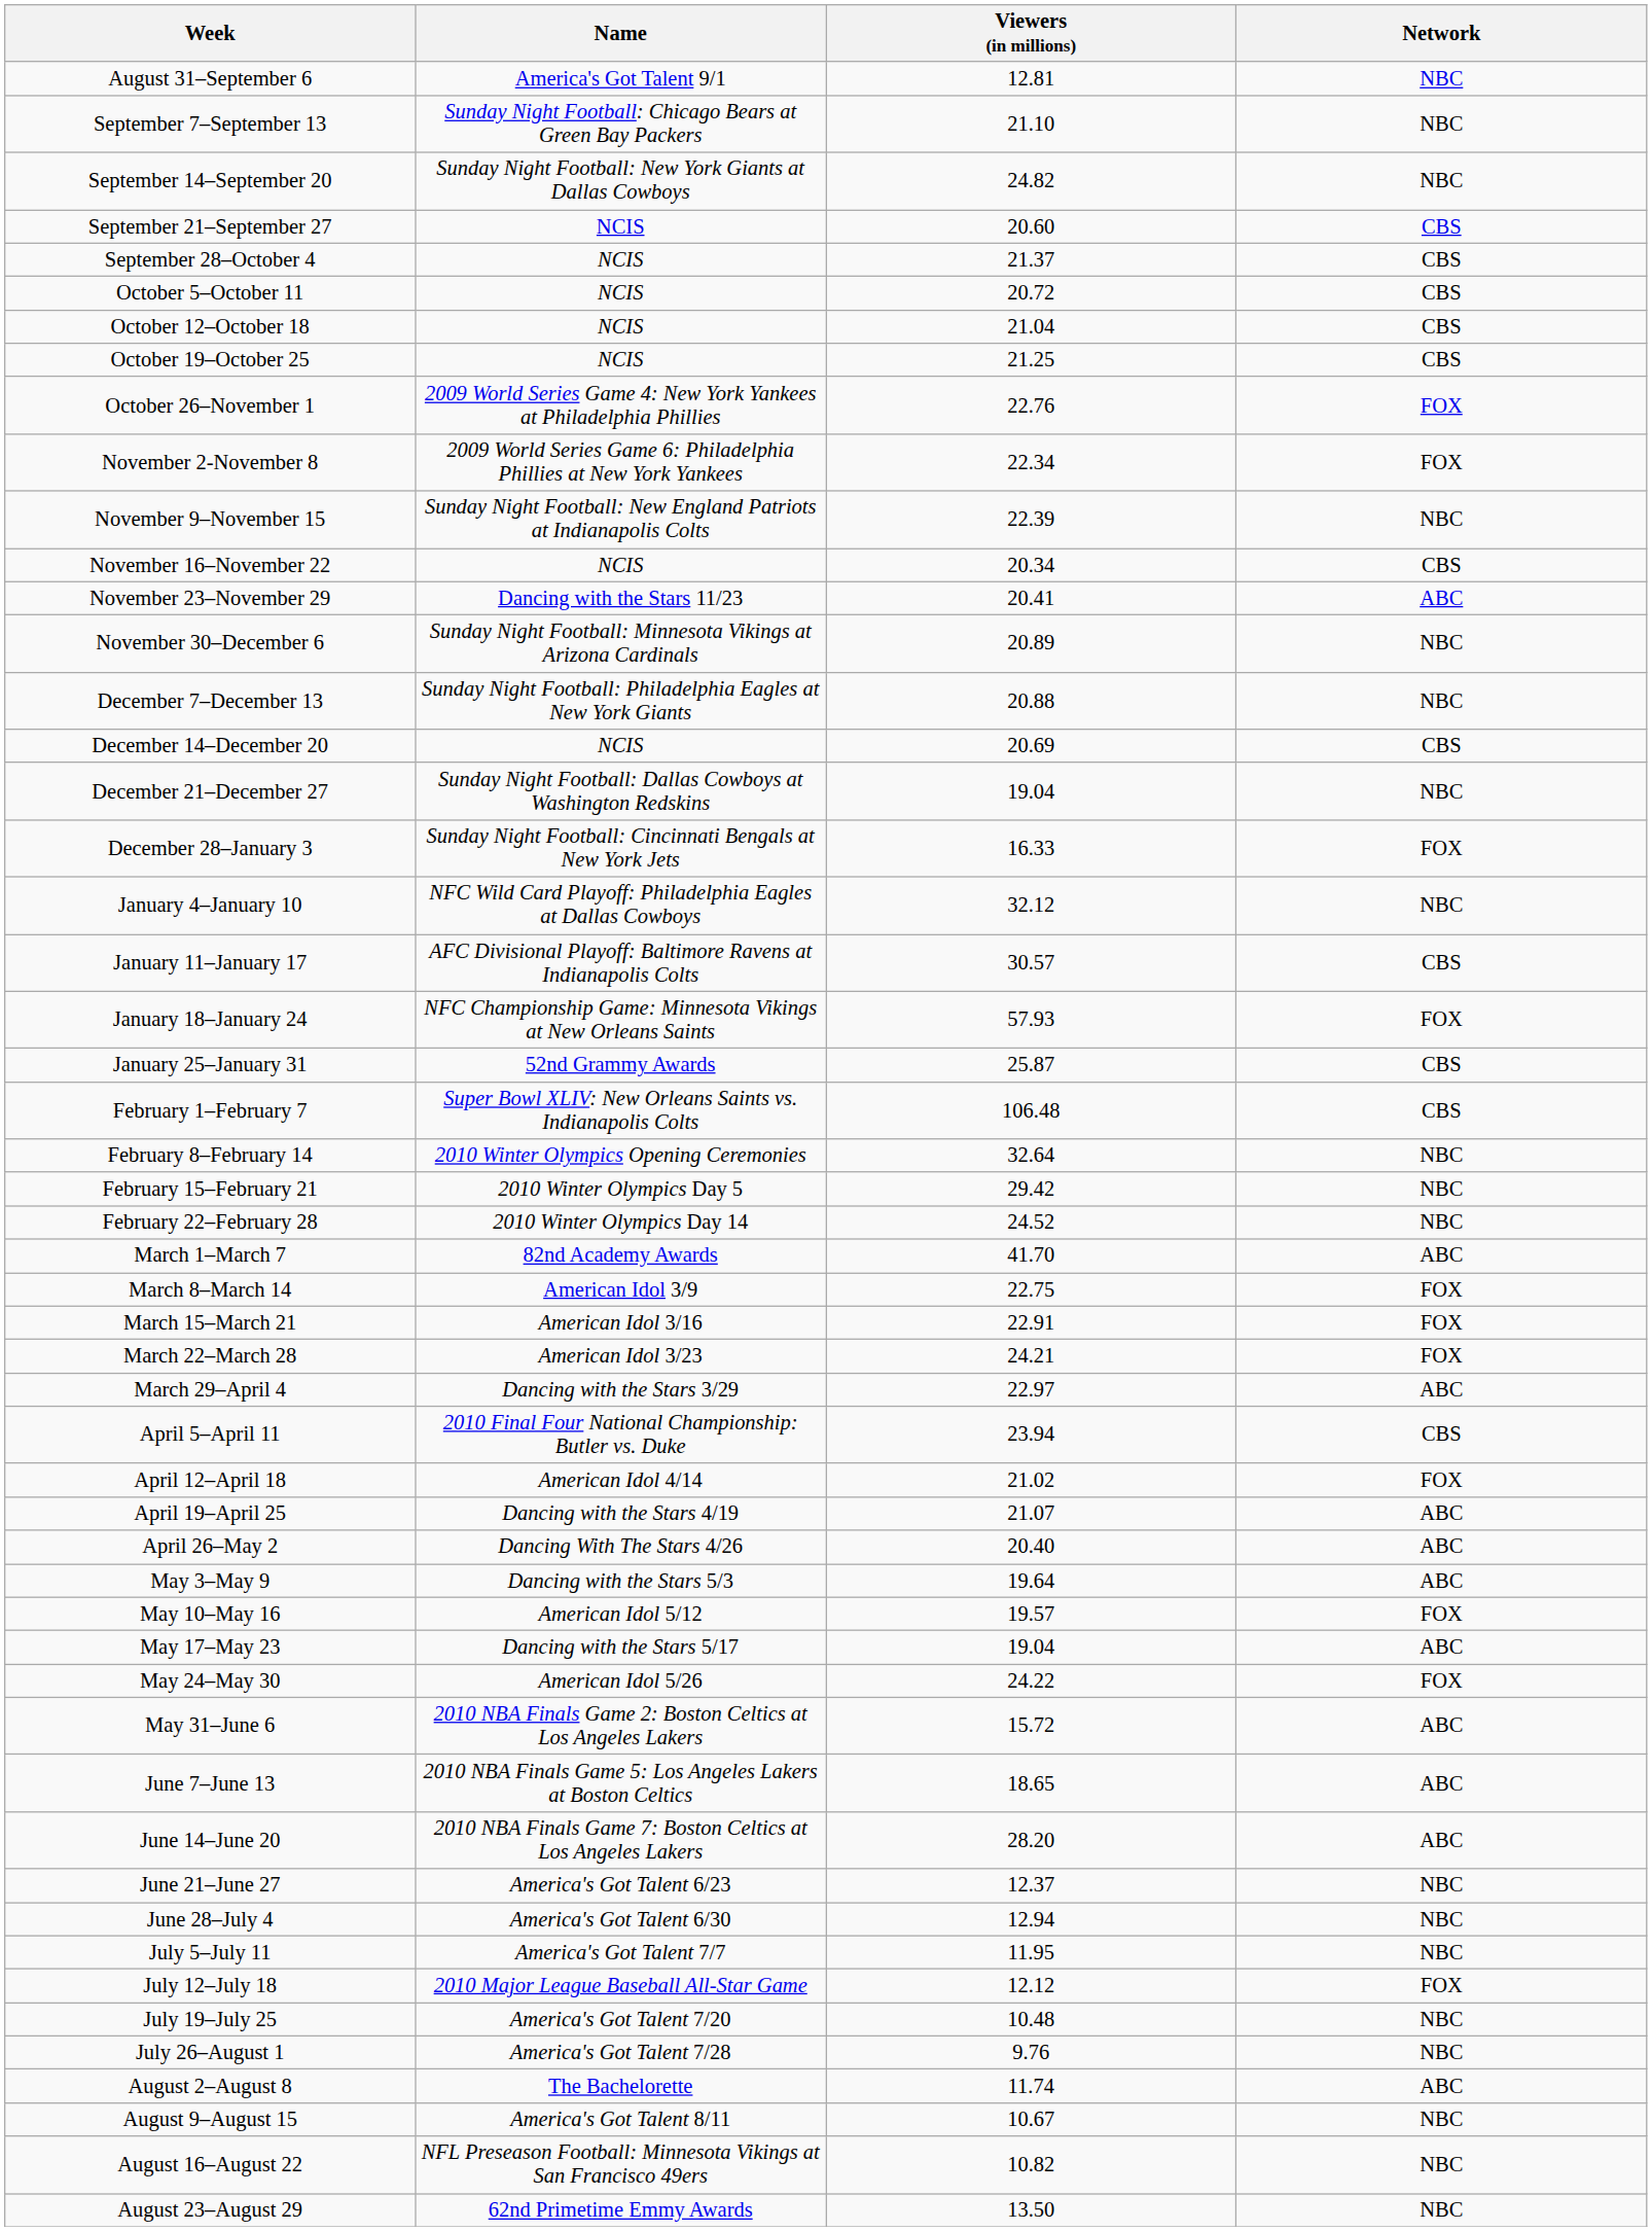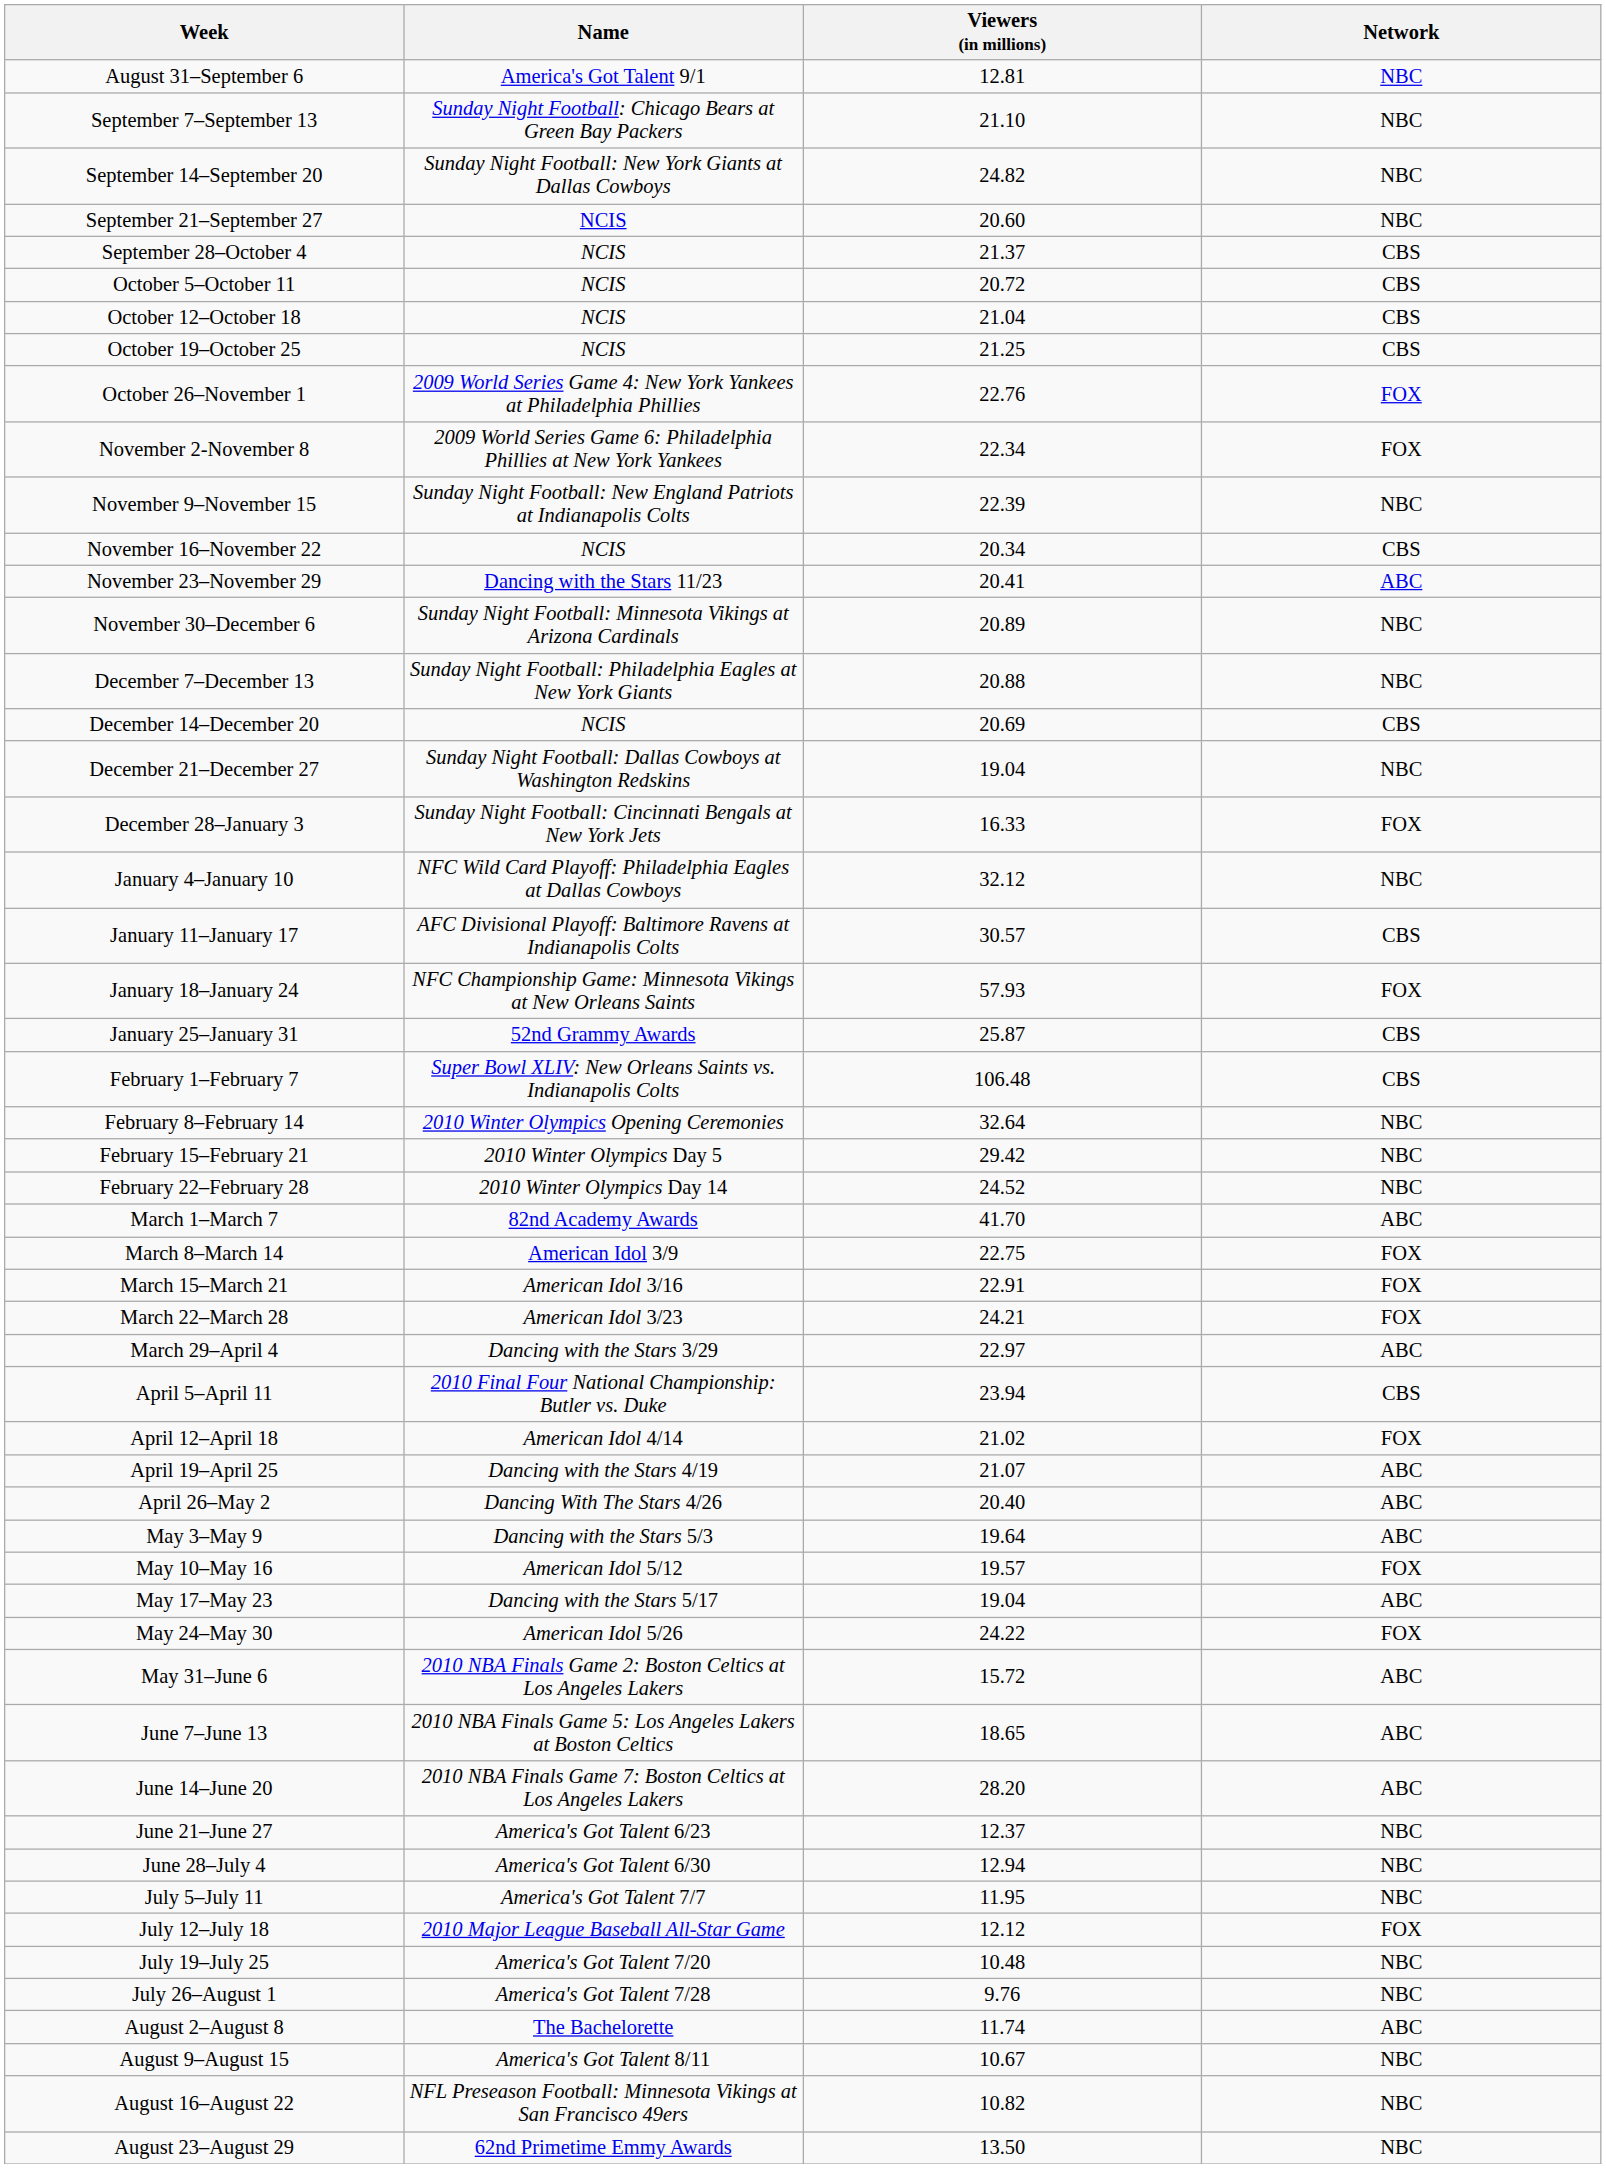September 21–September 27 | Network: CBS -> NBC
